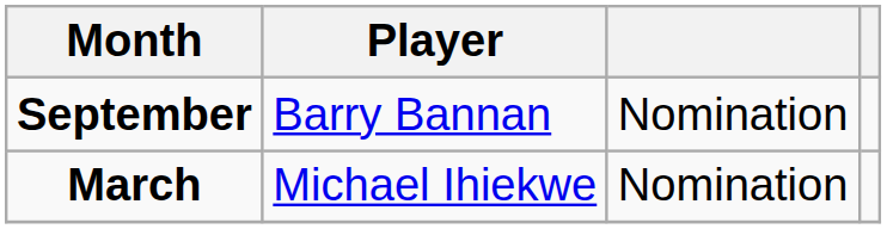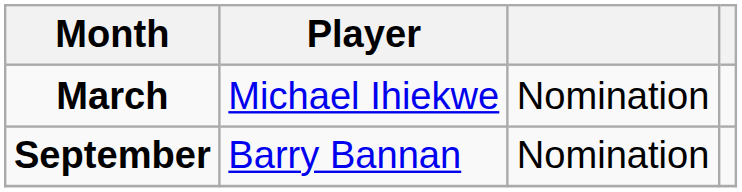rows swapped: September <-> March
